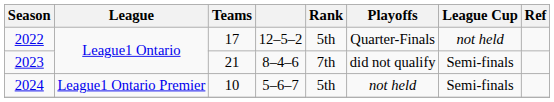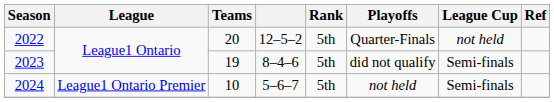2022 | Teams: 17 -> 20
2023 | Teams: 21 -> 19
2023 | Rank: 7th -> 5th
